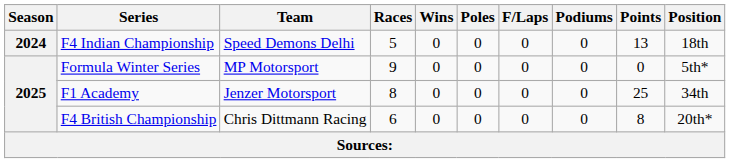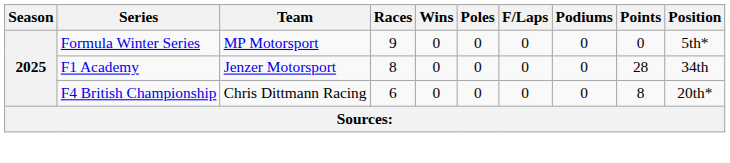- row: 2024 | F4 Indian Championship | Speed Demons Delhi | 5 | 0 | 0 | 0 | 0 | 13 | 18th
F1 Academy | Points: 25 -> 28
